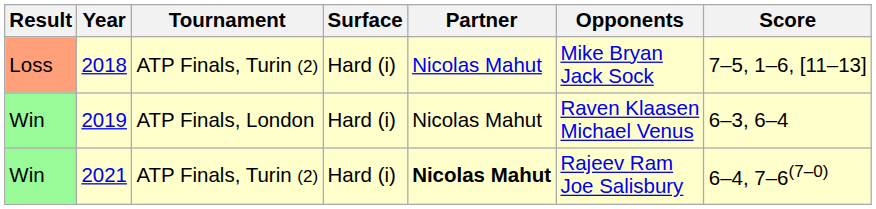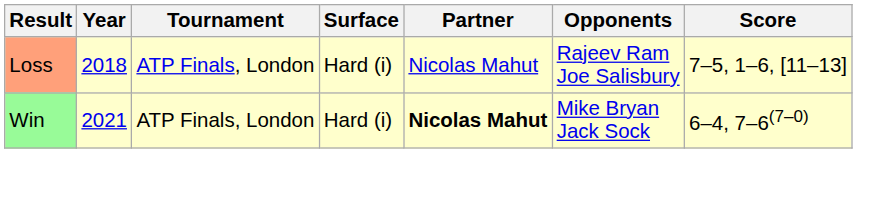2018 | Tournament: ATP Finals, Turin (2) -> ATP Finals, London
2018 | Opponents: Mike Bryan Jack Sock -> Rajeev Ram Joe Salisbury
- row: Win | 2019 | ATP Finals, London | Hard (i) | Nicolas Mahut | Raven Klaasen Michael Venus | 6–3, 6–4
2021 | Tournament: ATP Finals, Turin (2) -> ATP Finals, London
2021 | Opponents: Rajeev Ram Joe Salisbury -> Mike Bryan Jack Sock
